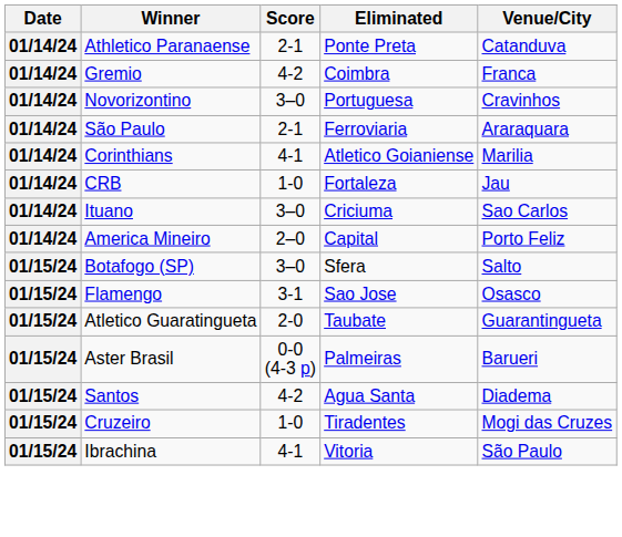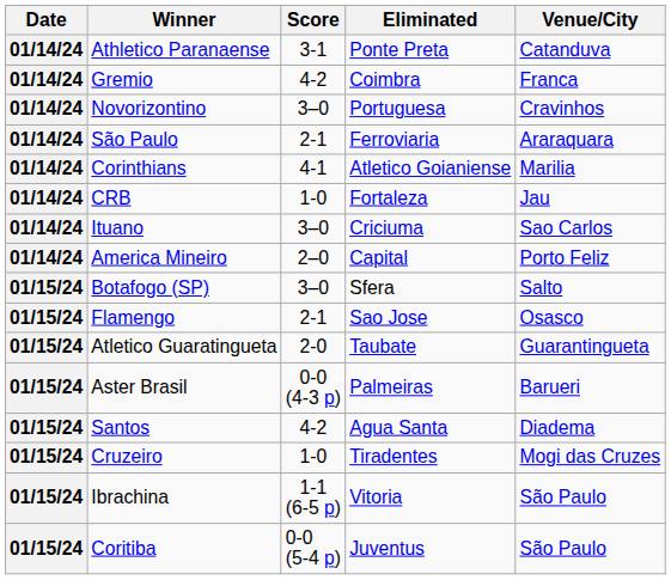Athletico Paranaense | Score: 2-1 -> 3-1
Flamengo | Score: 3-1 -> 2-1
Ibrachina | Score: 4-1 -> 1-1 (6-5 p)
+ row: 01/15/24 | Coritiba | 0-0 (5-4 p) | Juventus | São Paulo
